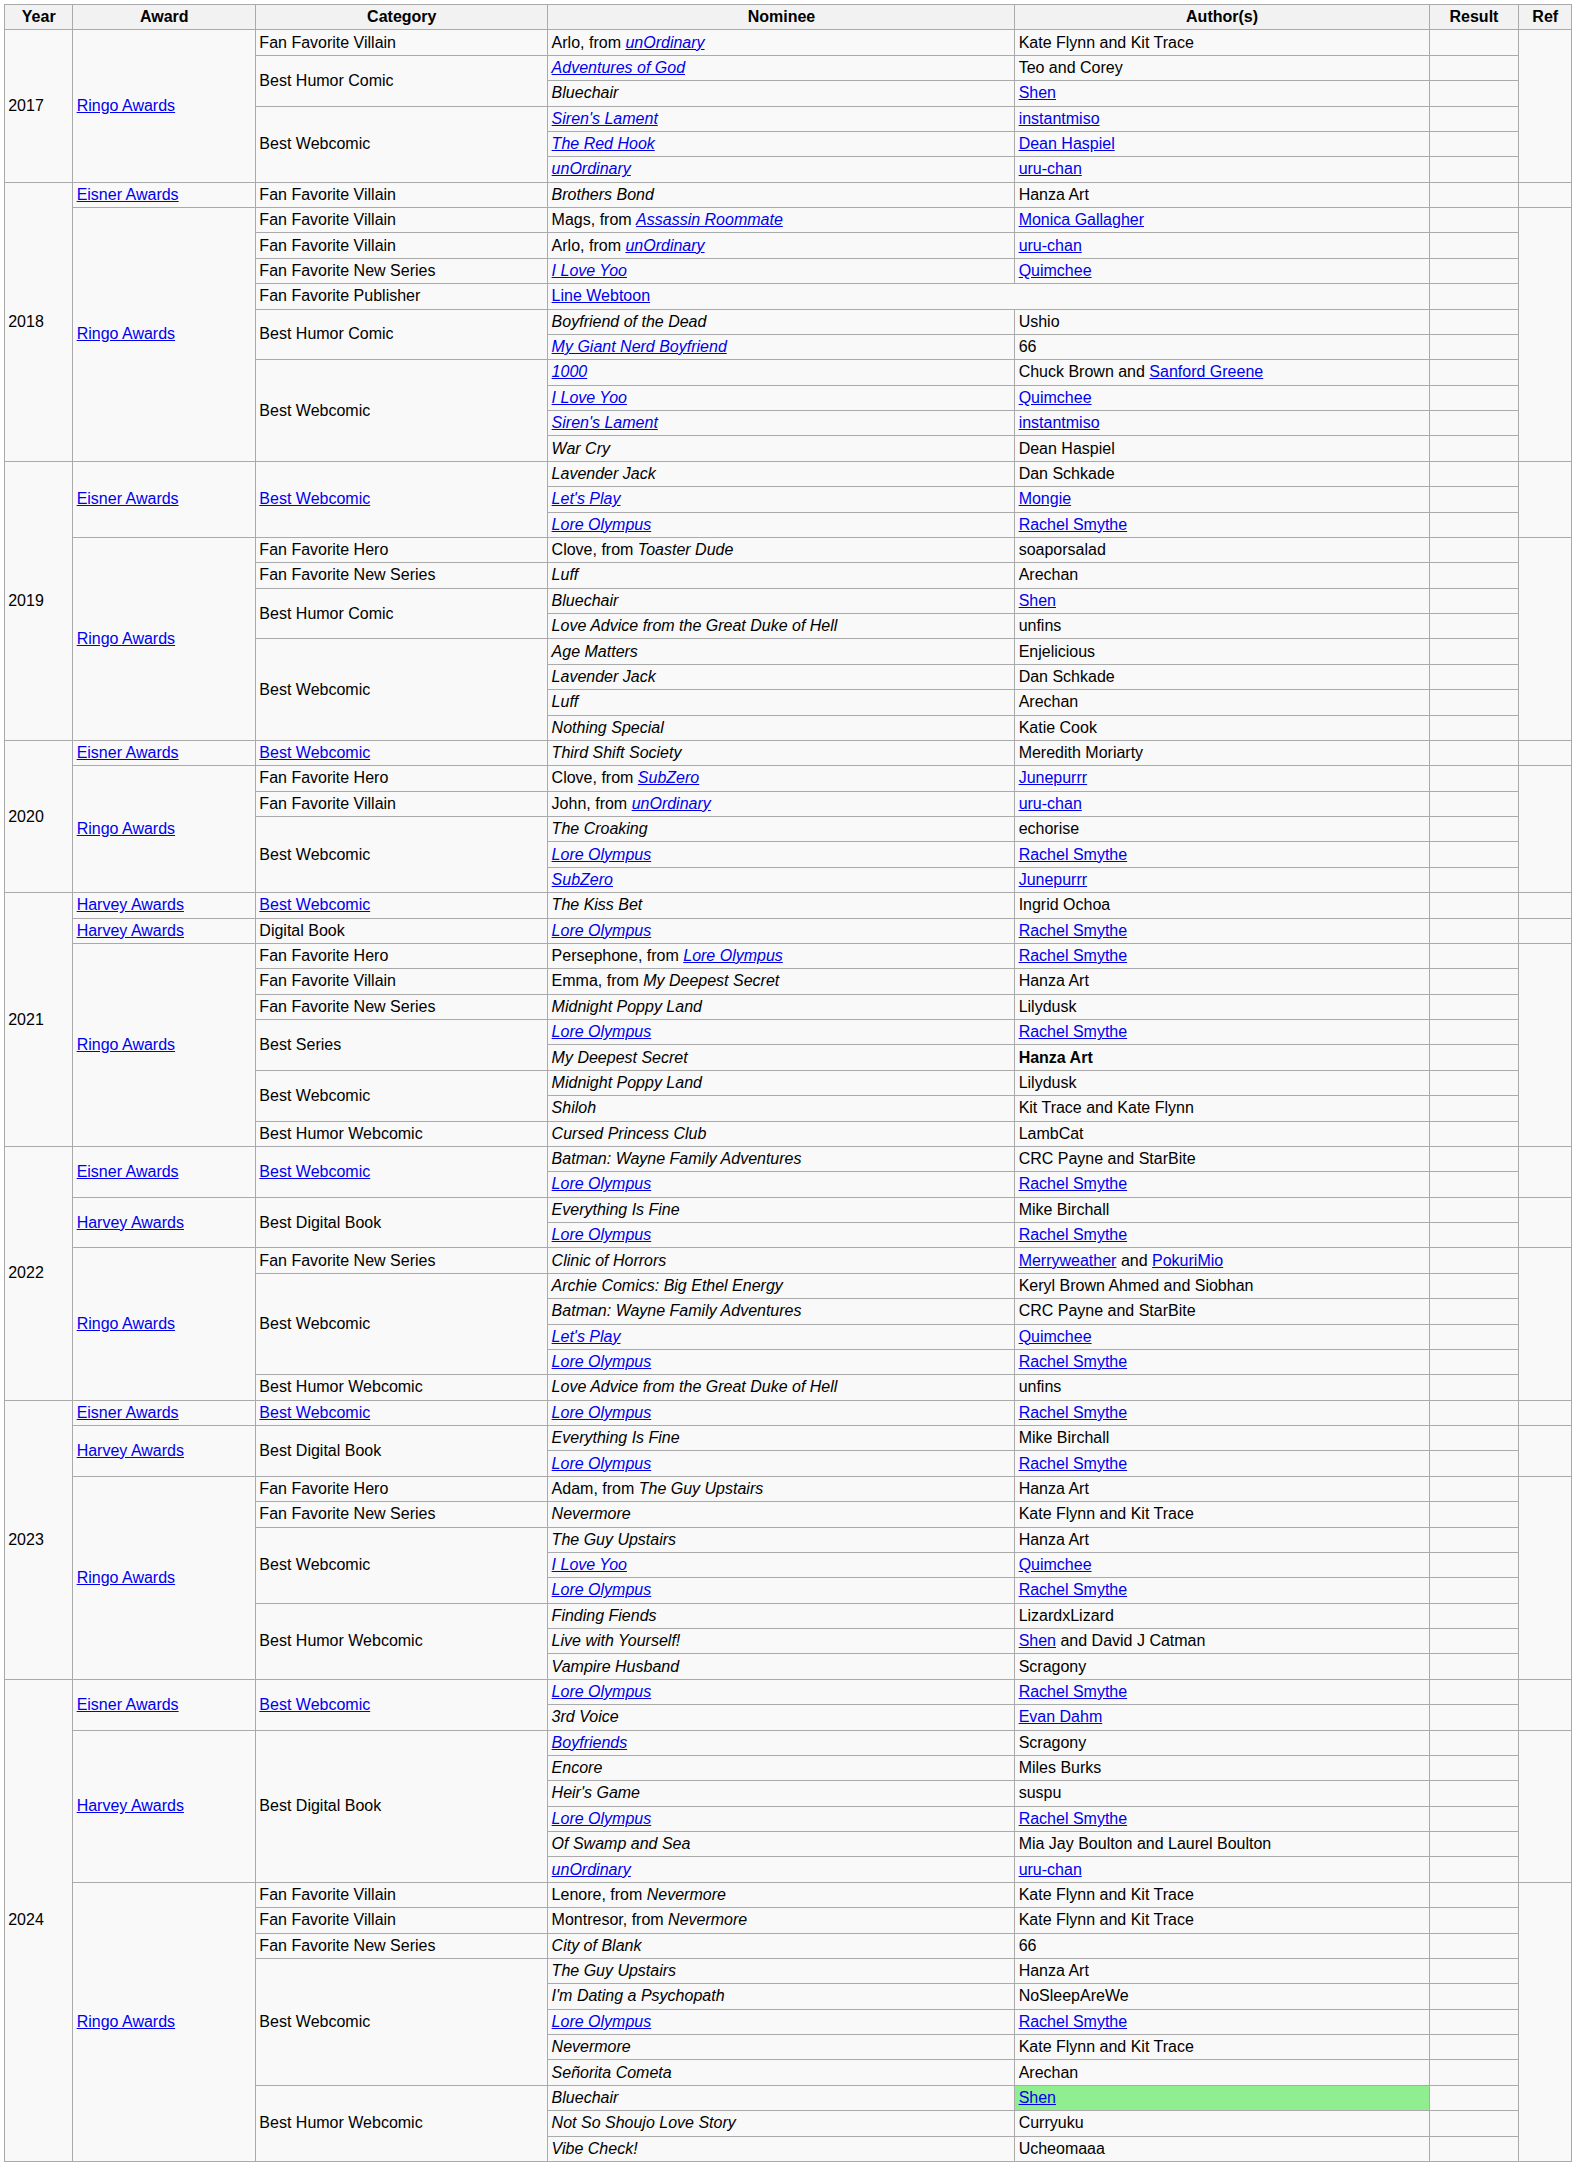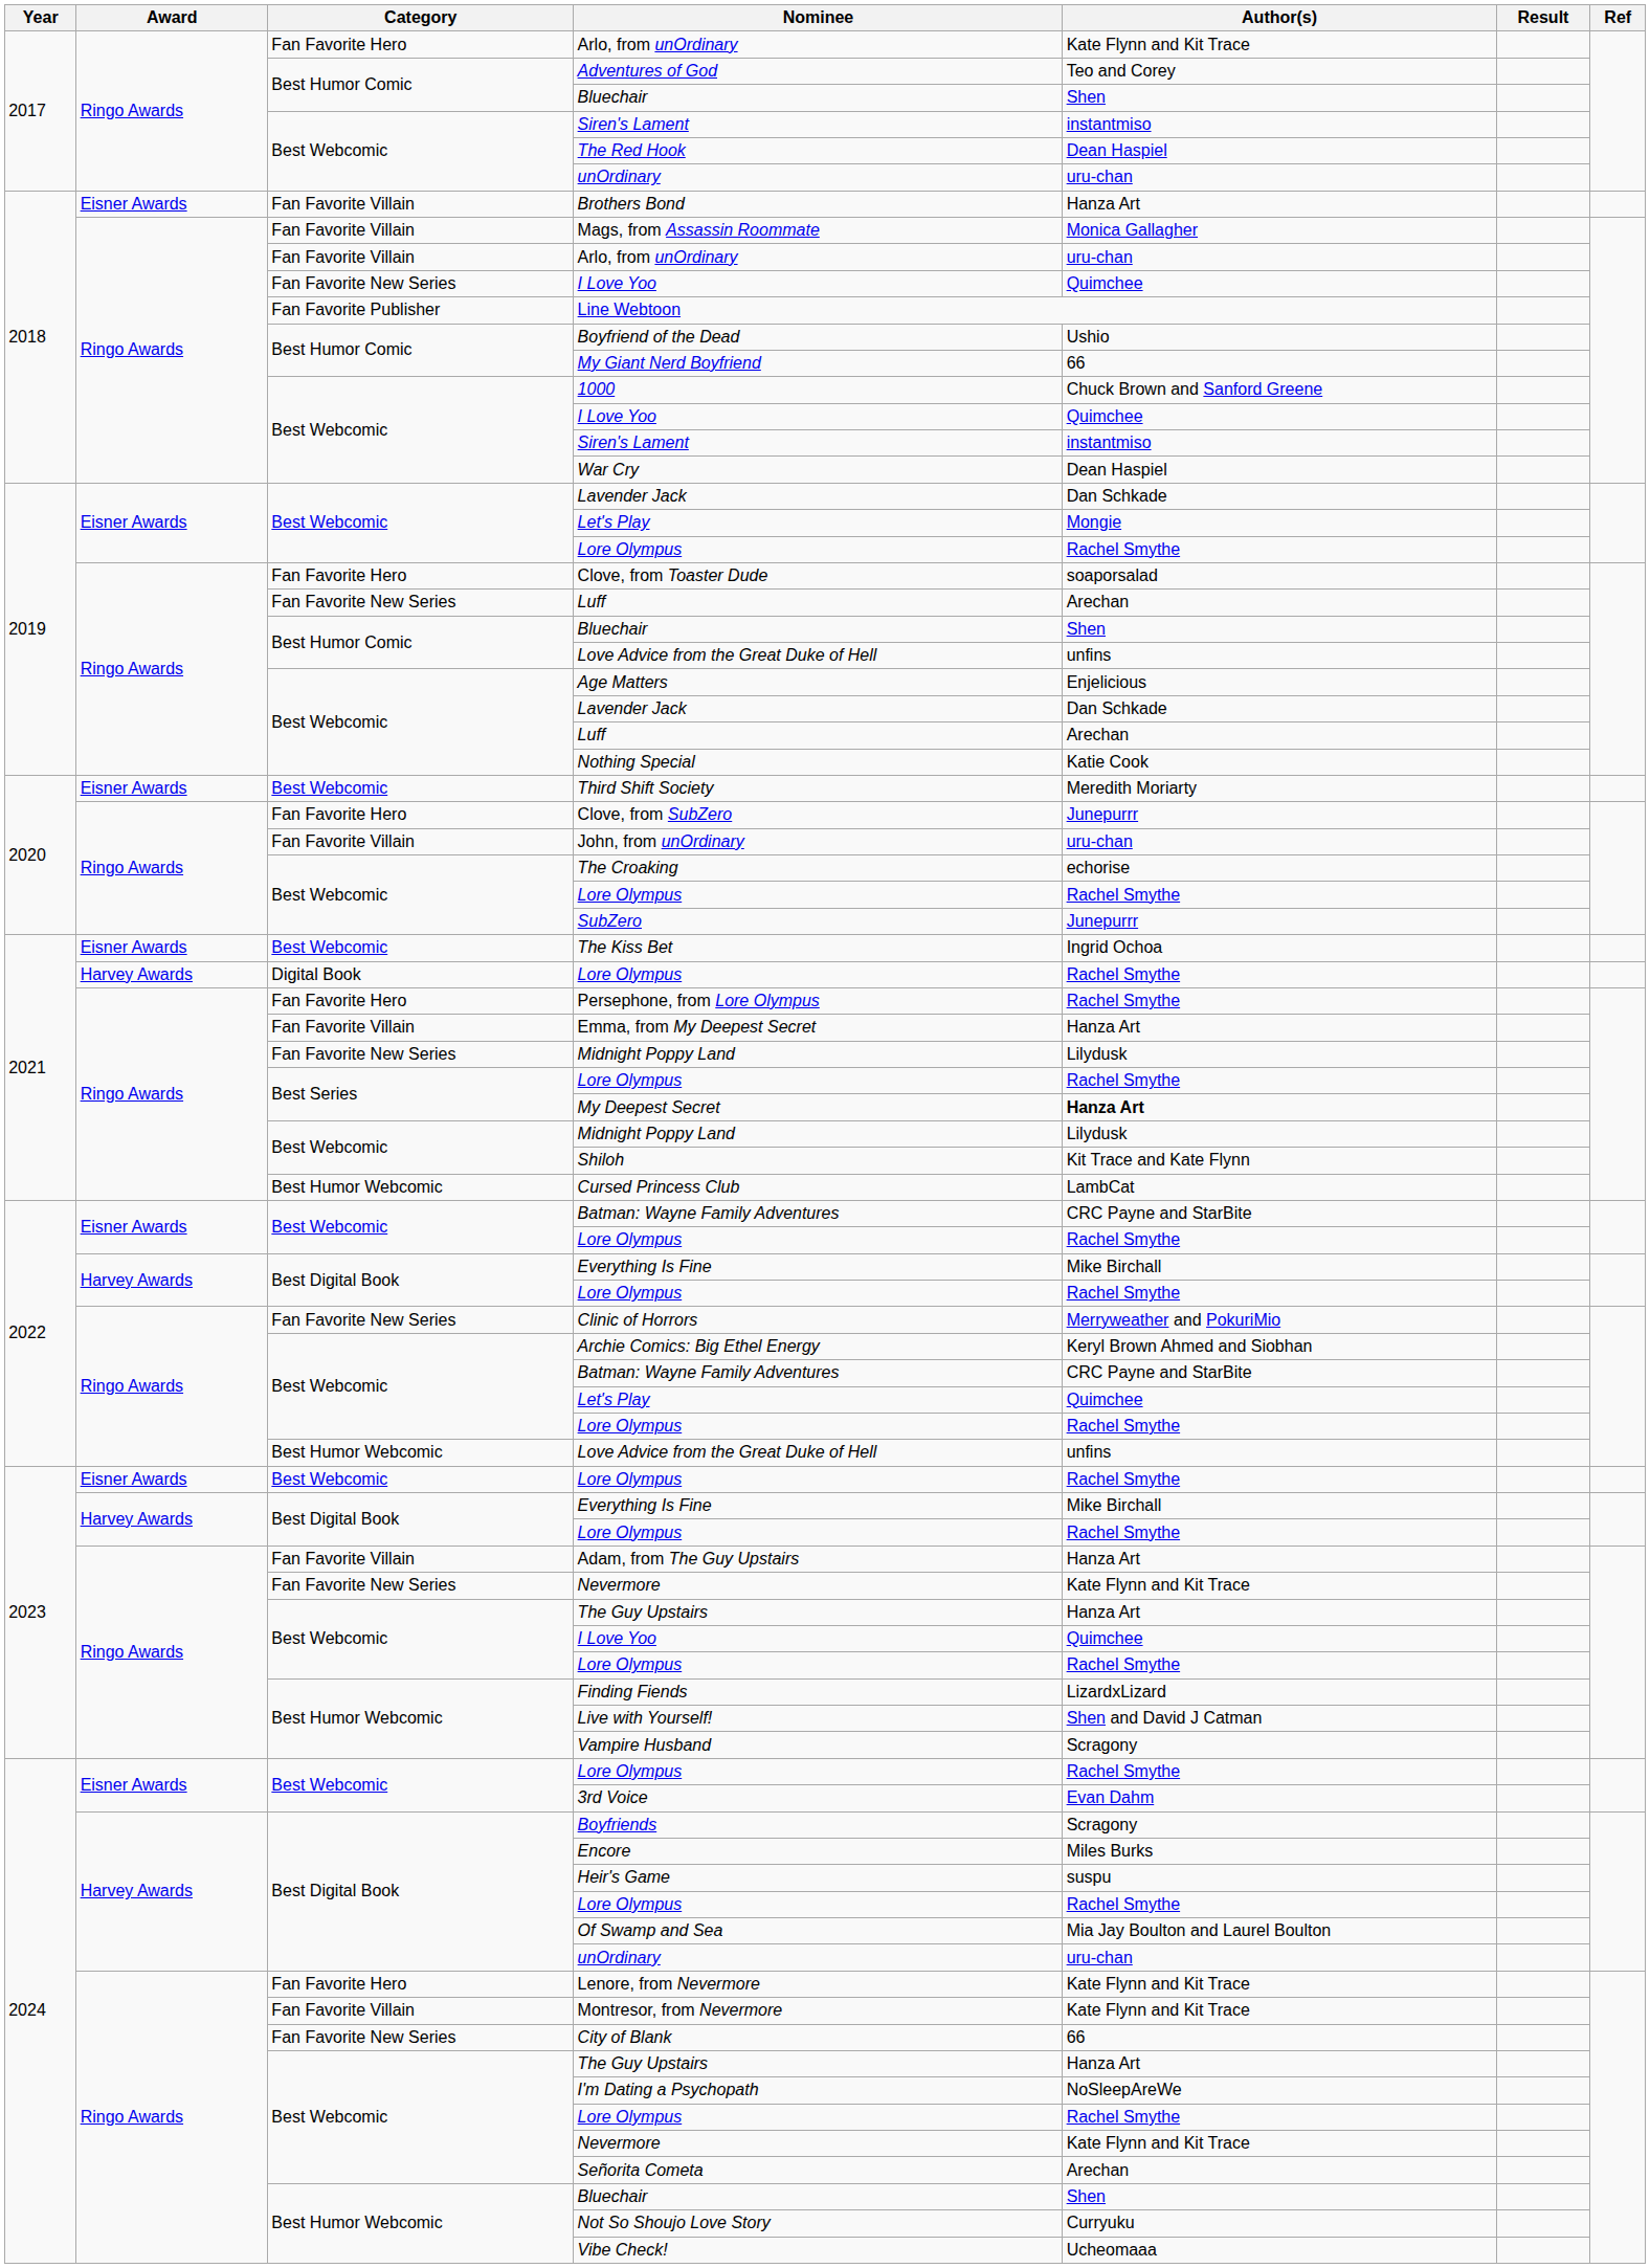2017 / Arlo, from unOrdinary | Category: Fan Favorite Villain -> Fan Favorite Hero
The Kiss Bet | Award: Harvey Awards -> Eisner Awards
Adam, from The Guy Upstairs | Category: Fan Favorite Hero -> Fan Favorite Villain
Lenore, from Nevermore | Category: Fan Favorite Villain -> Fan Favorite Hero
2024 / Bluechair | Author(s): lightgreen background -> no background
